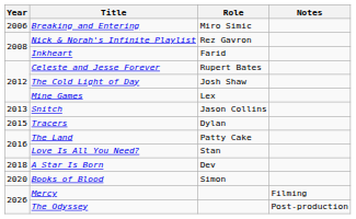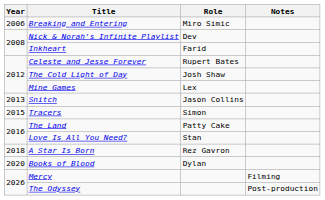Nick & Norah's Infinite Playlist | Role: Rez Gavron -> Dev
Tracers | Role: Dylan -> Simon
A Star Is Born | Role: Dev -> Rez Gavron
Books of Blood | Role: Simon -> Dylan
